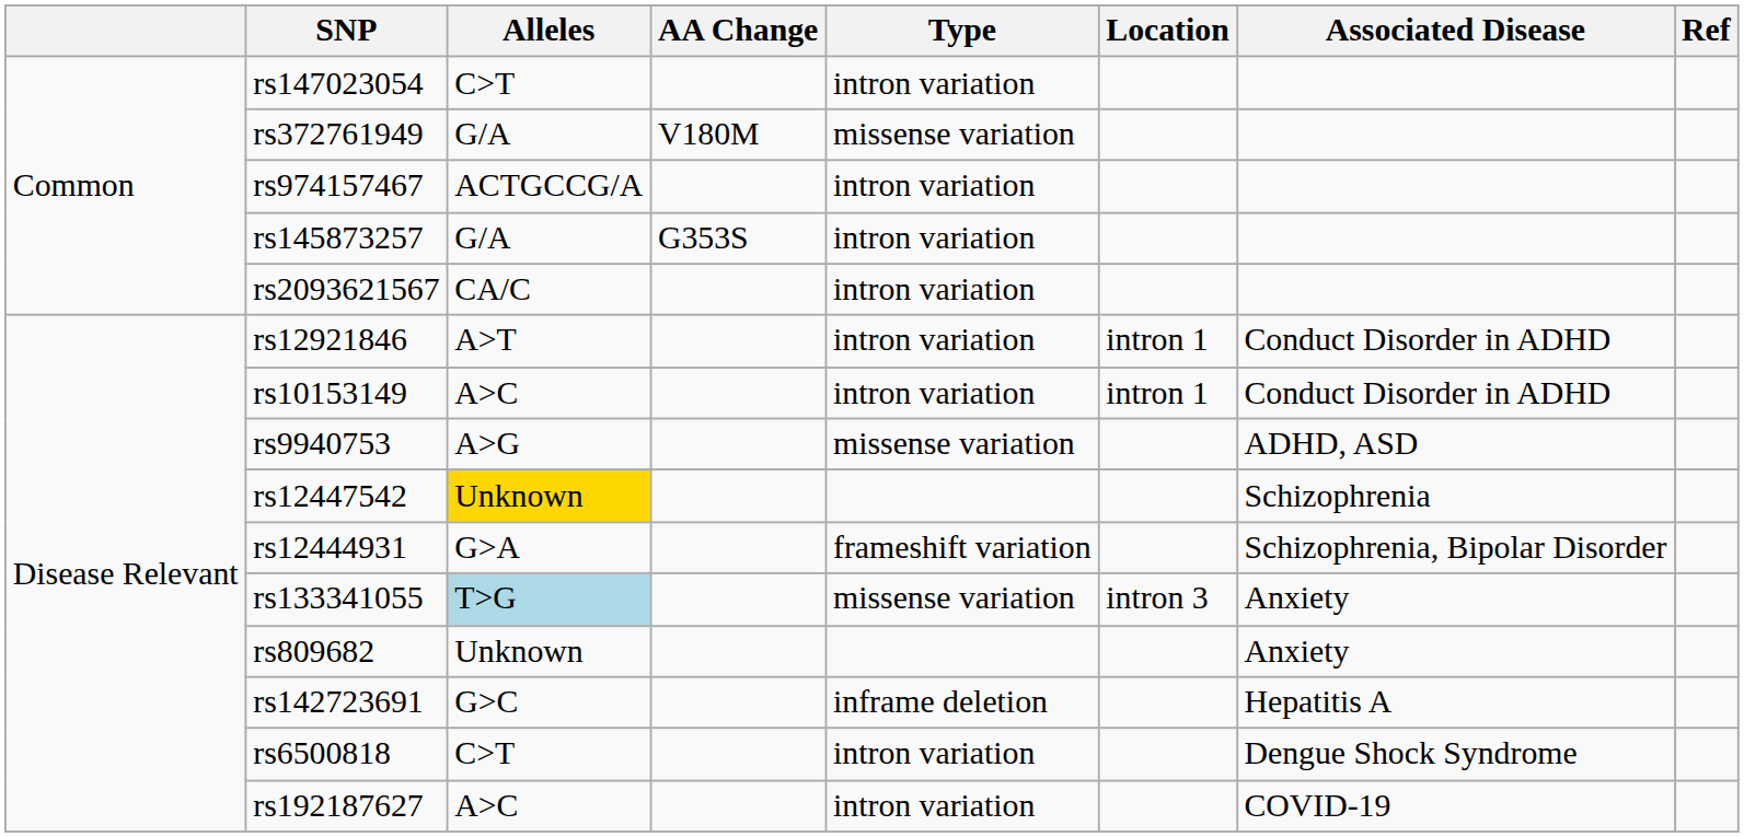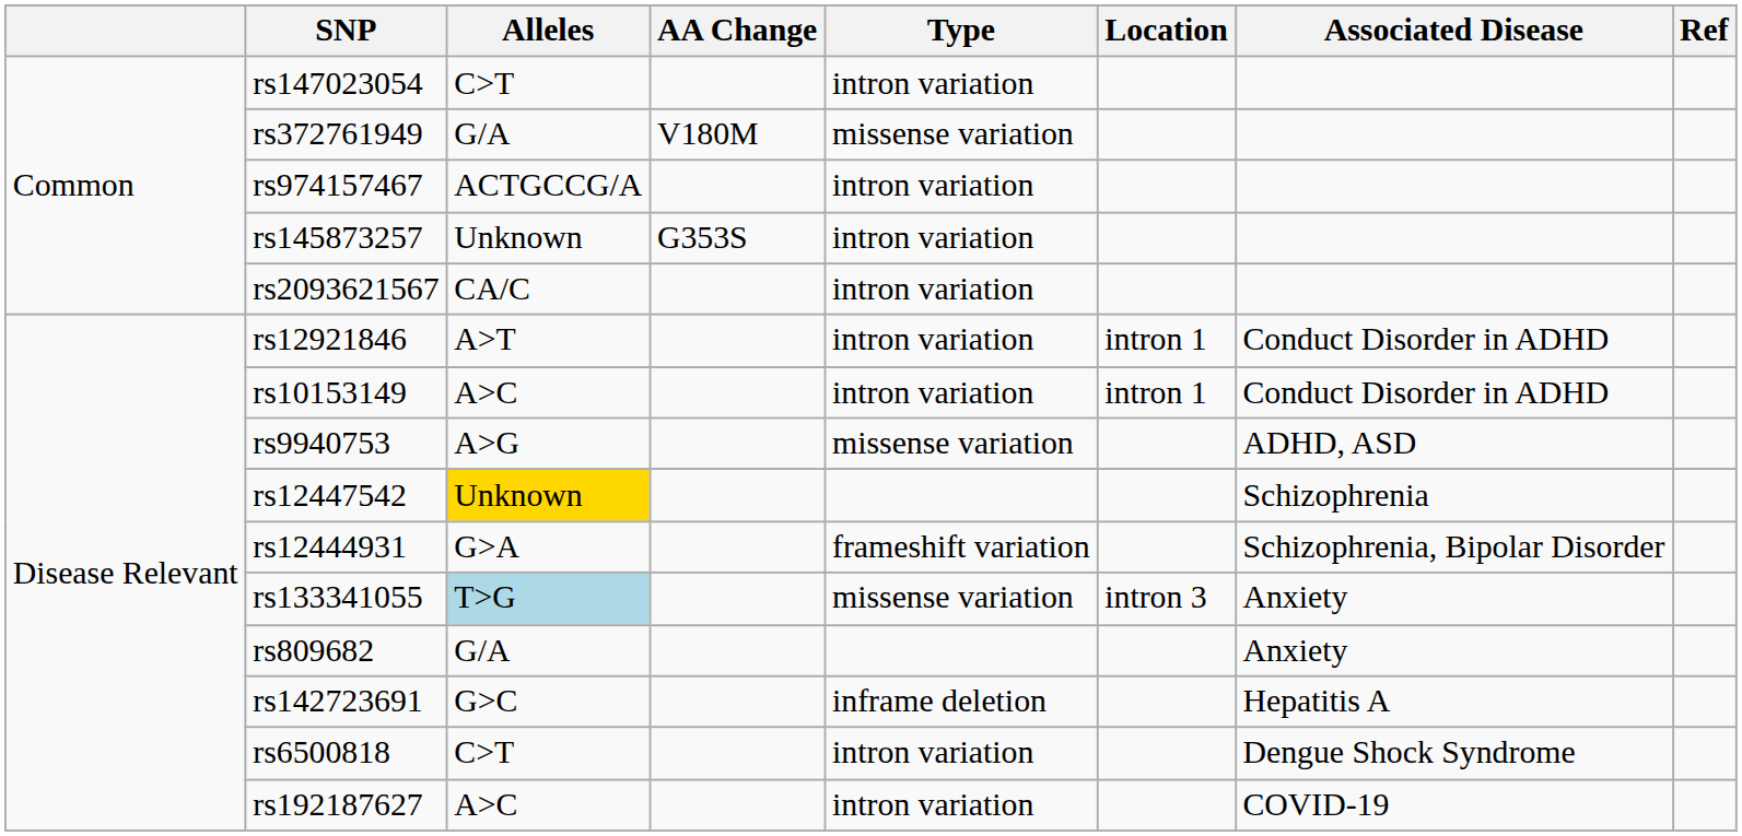rs145873257 | Alleles: G/A -> Unknown
rs809682 | Alleles: Unknown -> G/A
